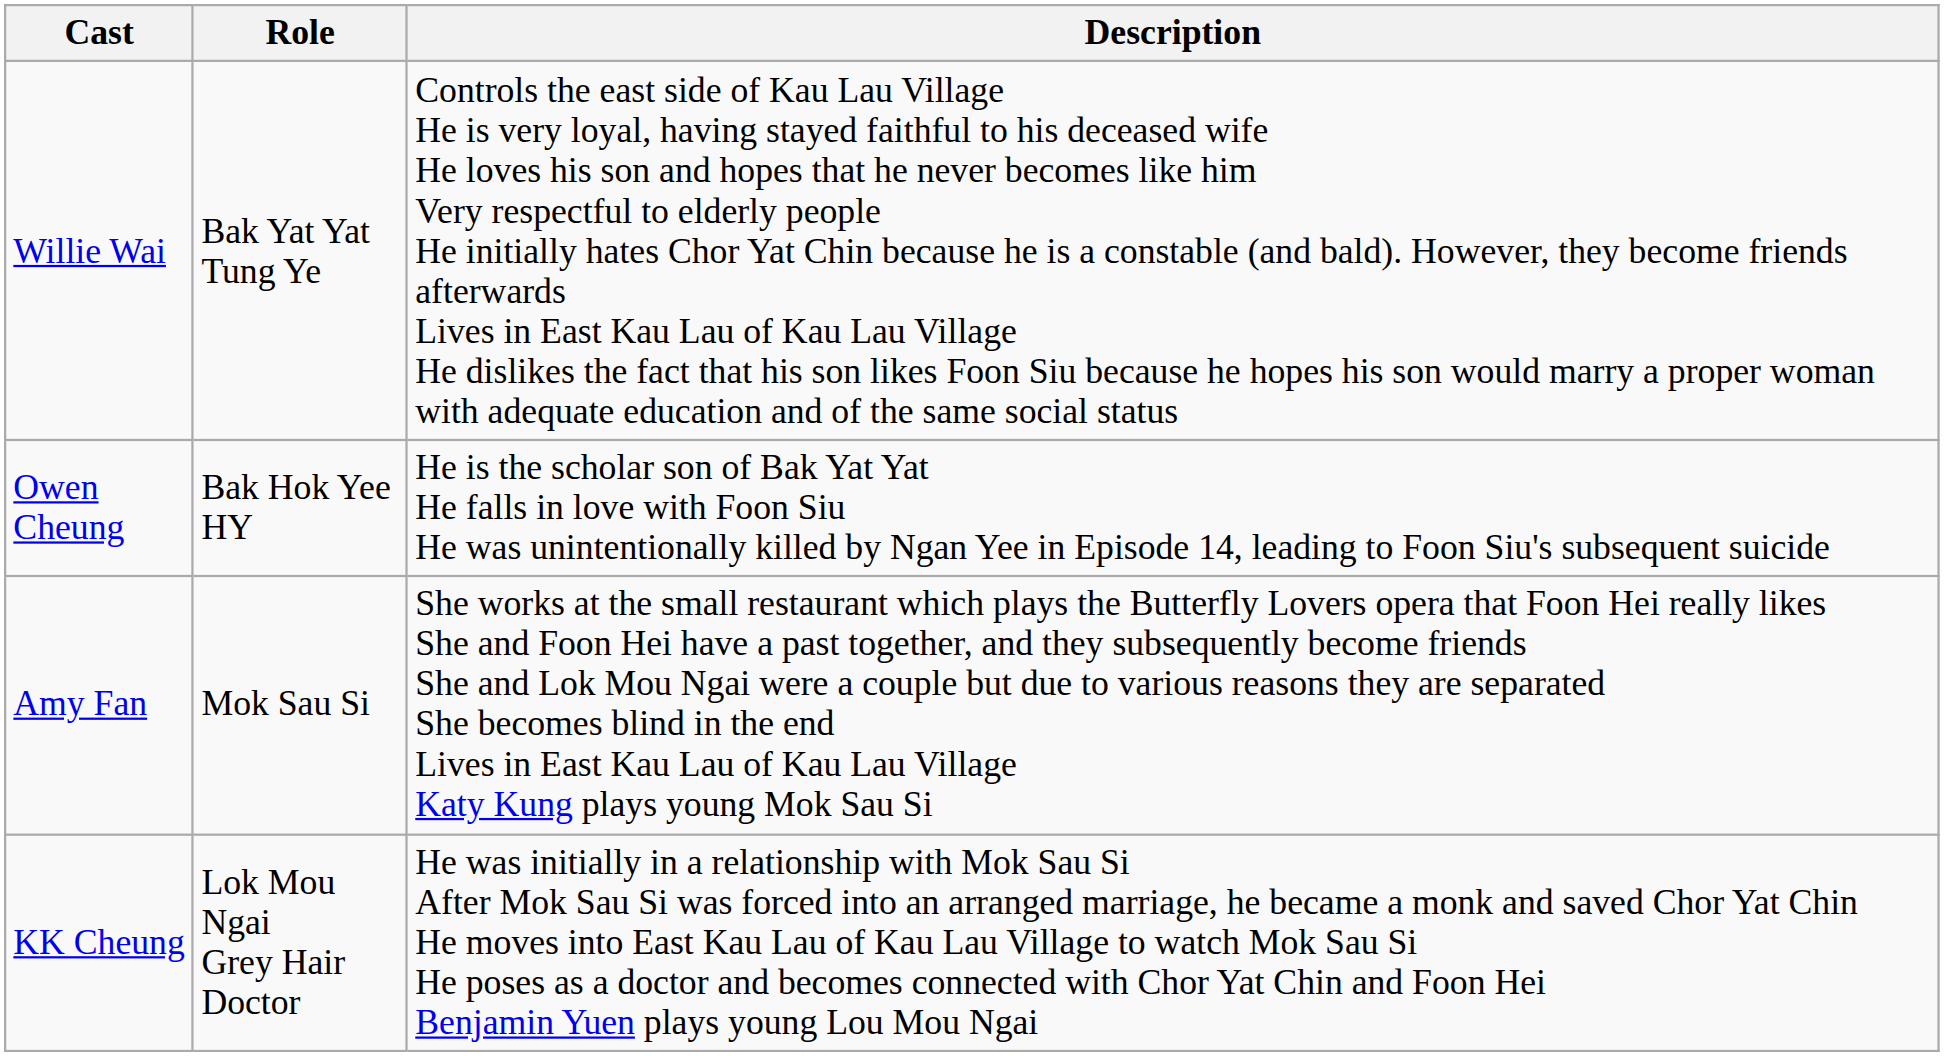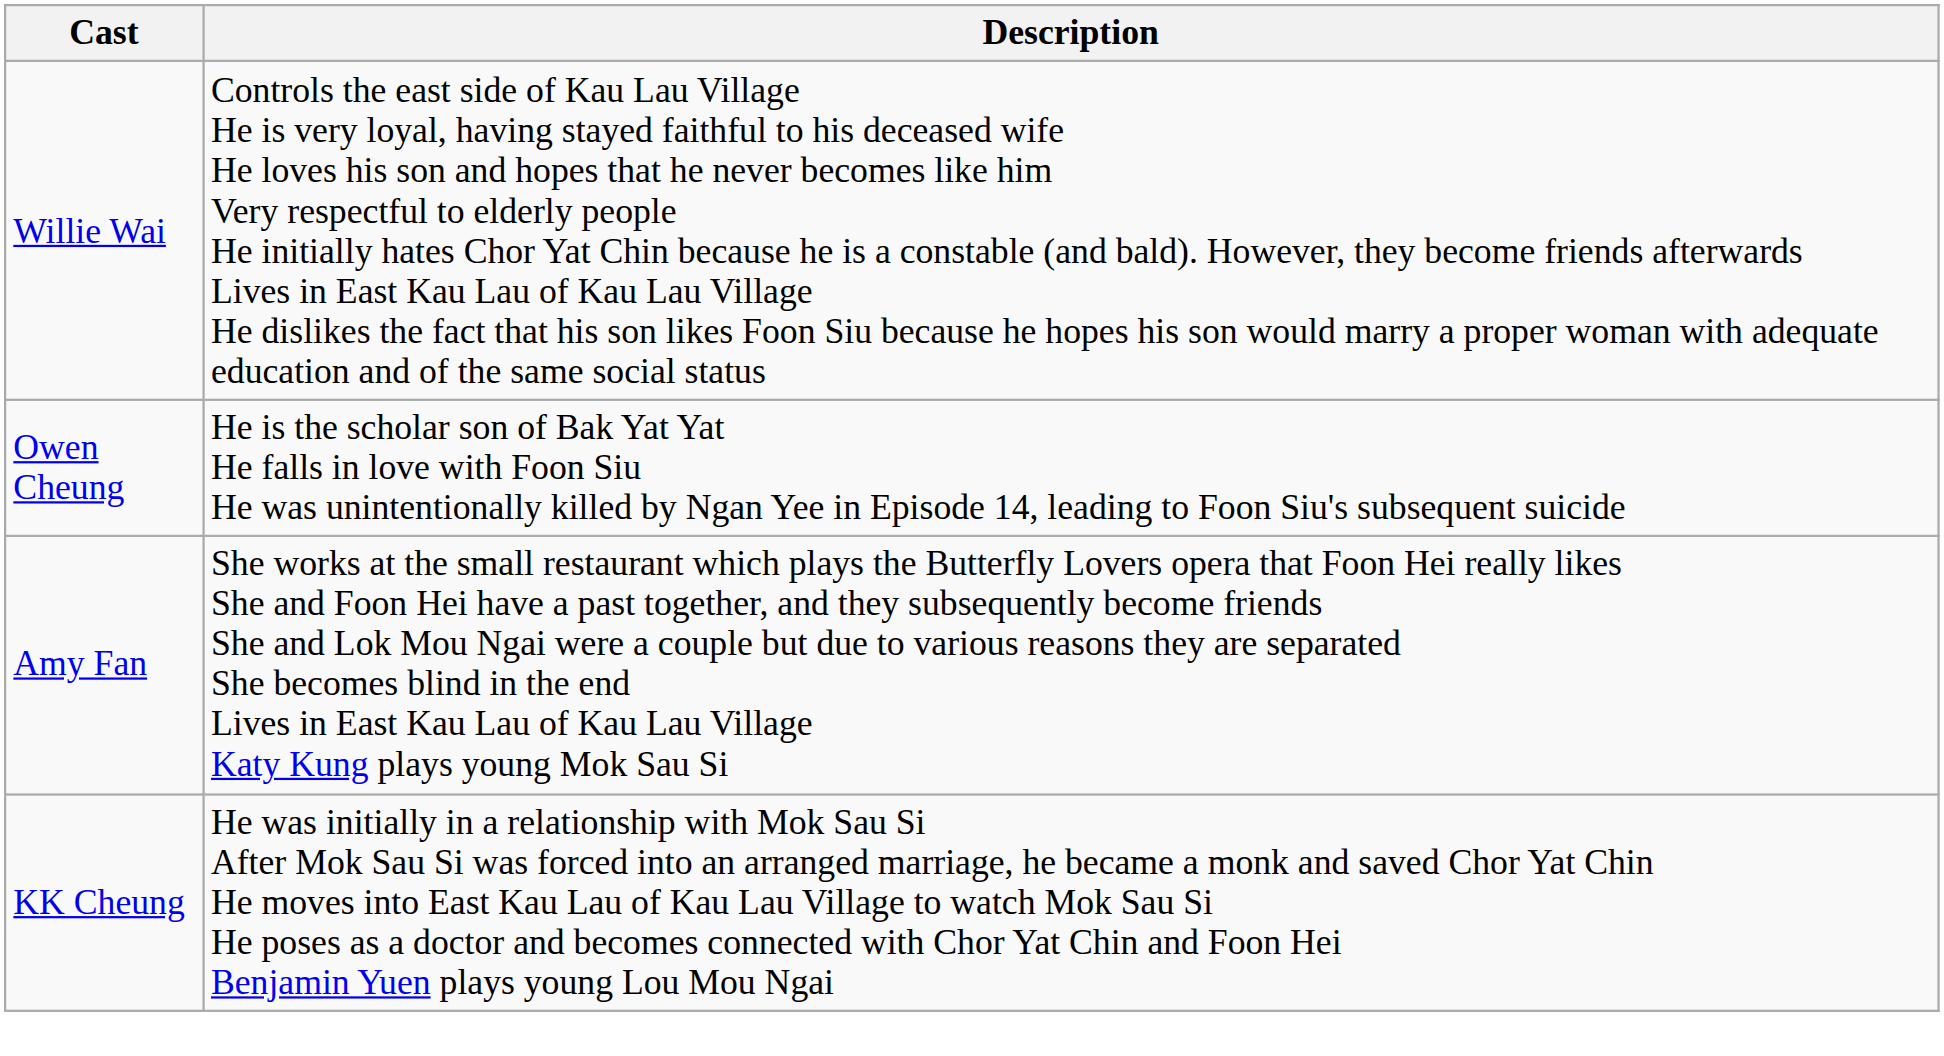- column: Role | Bak Yat Yat Tung Ye | Bak Hok Yee HY | Mok Sau Si | Lok Mou Ngai Grey Hair Doctor
